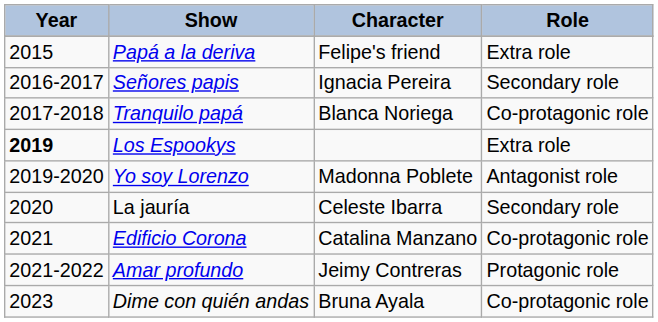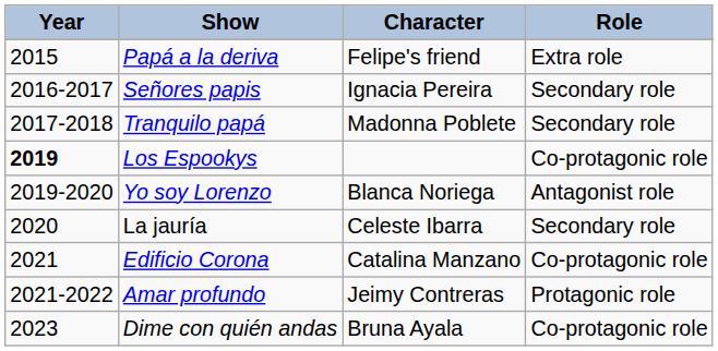Tranquilo papá | Character: Blanca Noriega -> Madonna Poblete
Tranquilo papá | Role: Co-protagonic role -> Secondary role
Los Espookys | Role: Extra role -> Co-protagonic role
Yo soy Lorenzo | Character: Madonna Poblete -> Blanca Noriega
